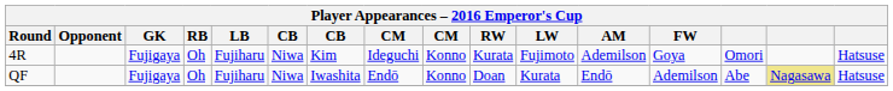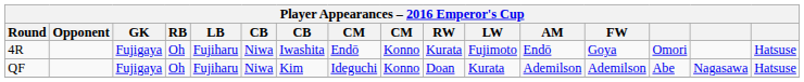4R | column 7: Kim -> Iwashita
4R | column 8: Ideguchi -> Endō
4R | AM: Ademilson -> Endō
QF | column 7: Iwashita -> Kim
QF | column 8: Endō -> Ideguchi
QF | AM: Endō -> Ademilson
QF | column 15: khaki background -> no background
